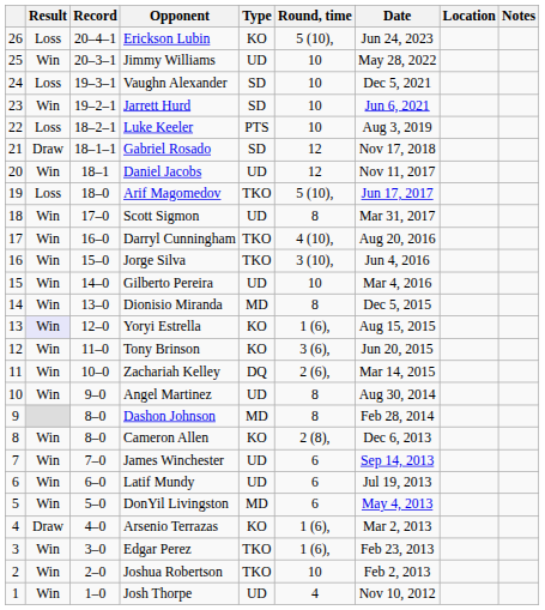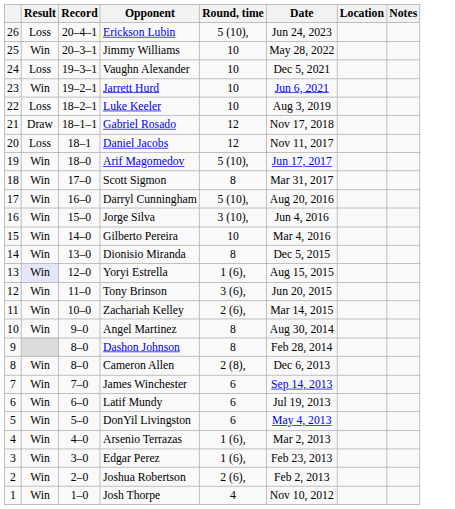- column: Type | KO | UD | SD | SD | PTS | SD | UD | TKO | UD | TKO | TKO | UD | MD | KO | KO | DQ | UD | MD | KO | UD | UD | MD | KO | TKO | TKO | UD
Daniel Jacobs | Result: Win -> Loss
Arif Magomedov | Result: Loss -> Win
Darryl Cunningham | Round, time: 4 (10), -> 5 (10),
Arsenio Terrazas | Result: Draw -> Win
Joshua Robertson | Round, time: 10 -> 2 (6),
